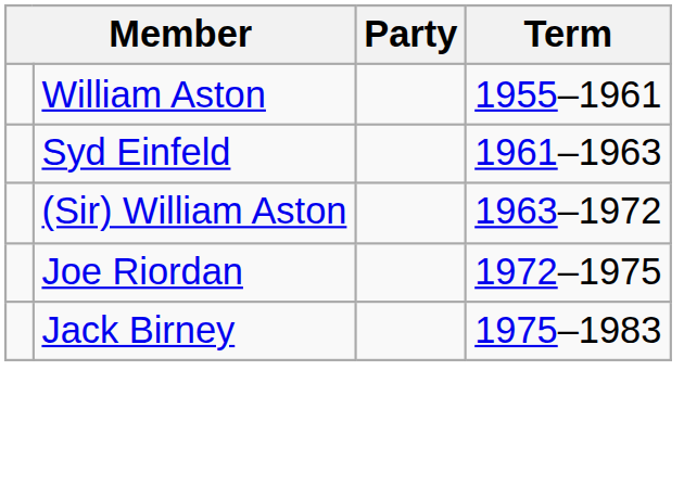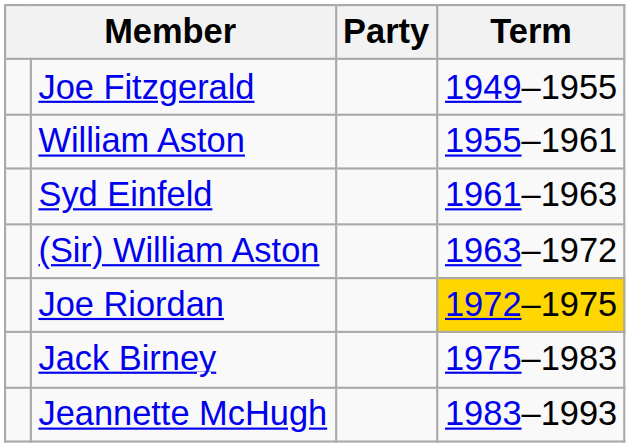+ row: Joe Fitzgerald | 1949–1955
Joe Riordan | Term: no background -> gold background
+ row: Jeannette McHugh | 1983–1993
